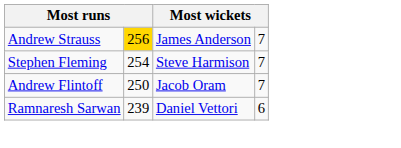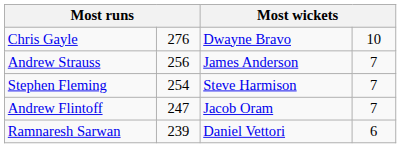+ row: Chris Gayle | 276 | Dwayne Bravo | 10
Andrew Strauss | column 2: gold background -> no background
Andrew Flintoff | column 2: 250 -> 247
